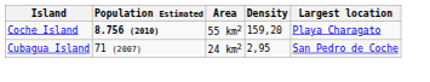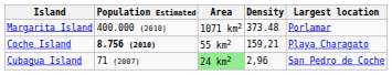+ row: Margarita Island | 400.000 (2010) | 1071 km2 | 373.48 | Porlamar
Coche Island | Density: 159,20 -> 159,21
Cubagua Island | Area: no background -> lightgreen background
Cubagua Island | Density: 2,95 -> 2,96
